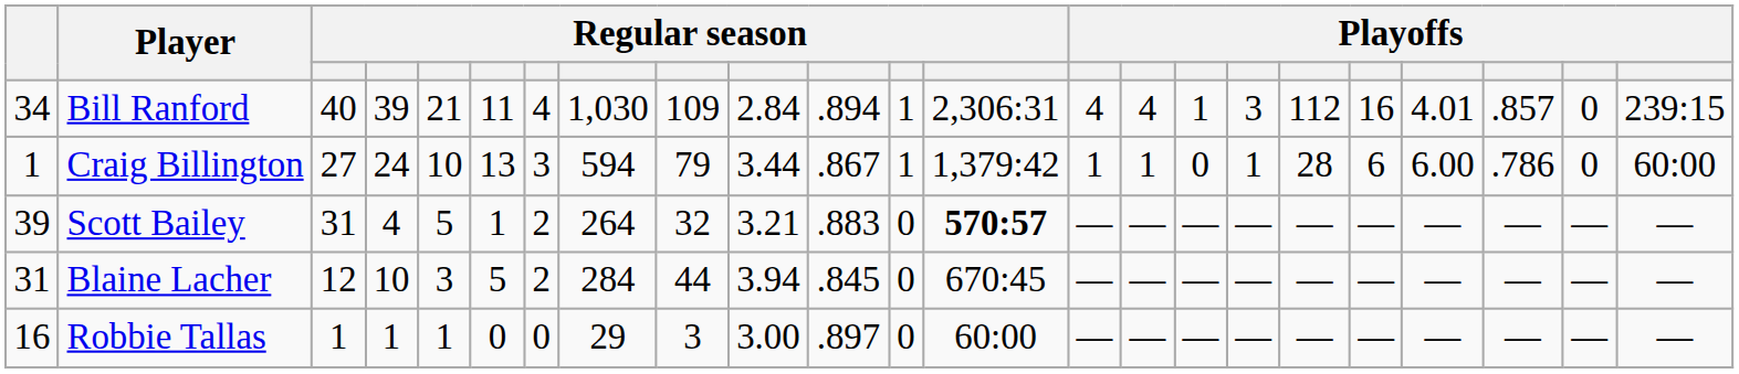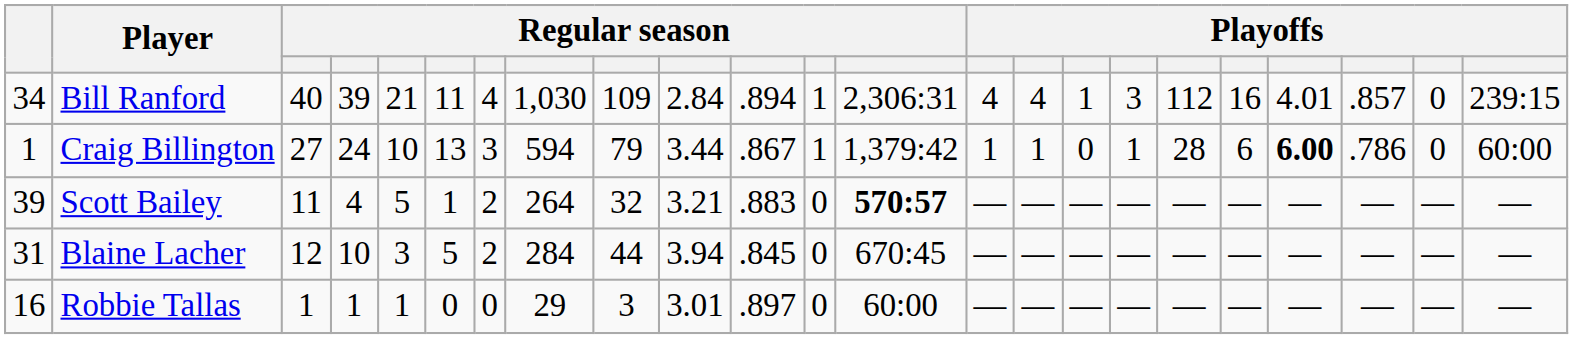Craig Billington | column 20: normal -> bold
Scott Bailey | column 3: 31 -> 11
Robbie Tallas | column 10: 3.00 -> 3.01
